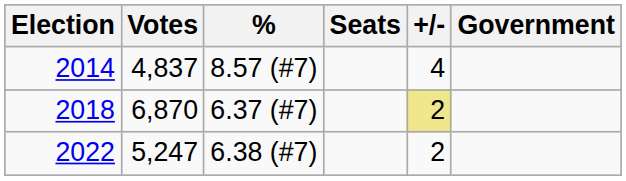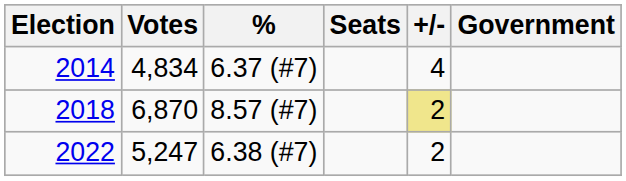2014 | Votes: 4,837 -> 4,834
2014 | %: 8.57 (#7) -> 6.37 (#7)
2018 | %: 6.37 (#7) -> 8.57 (#7)
